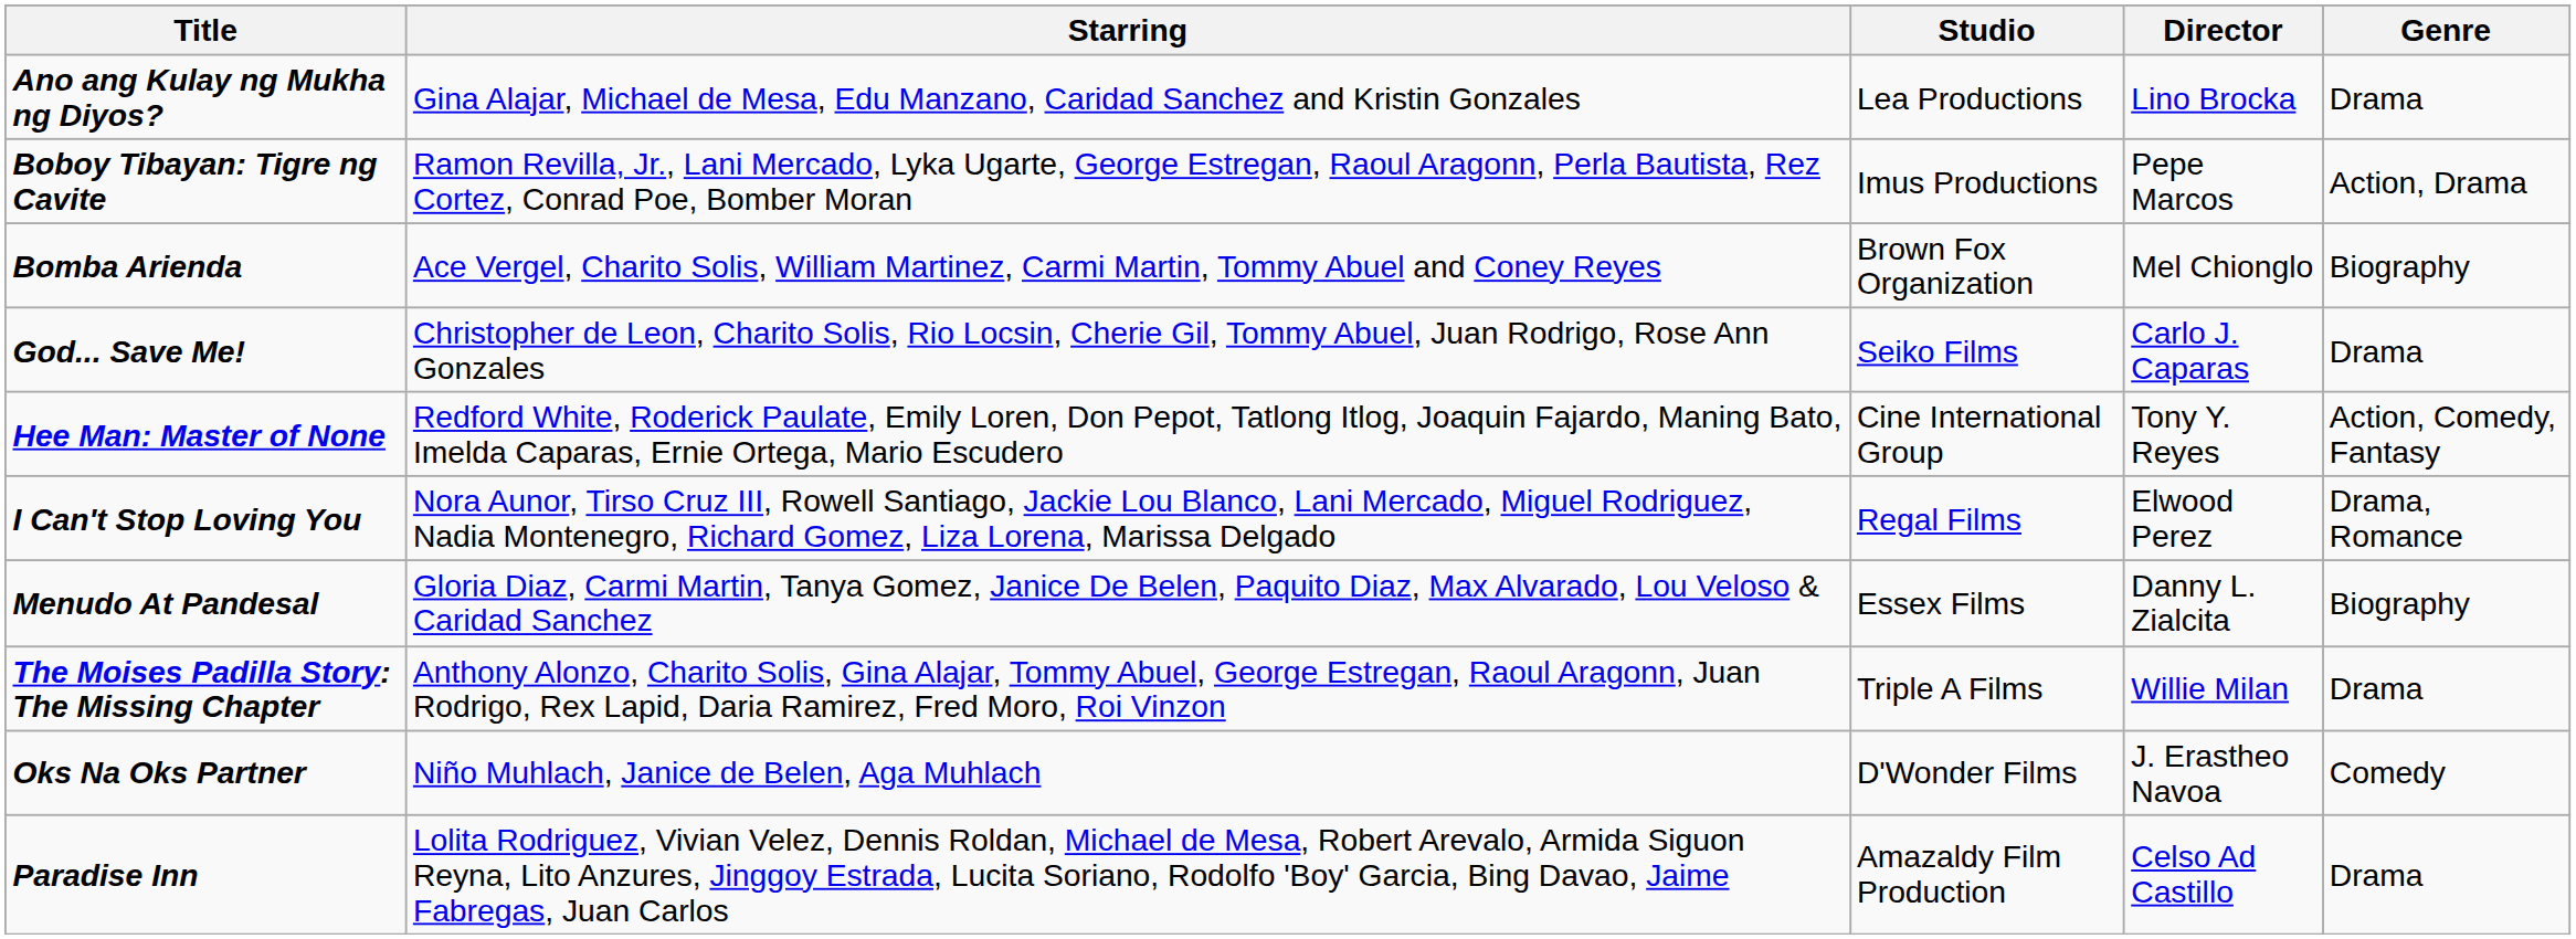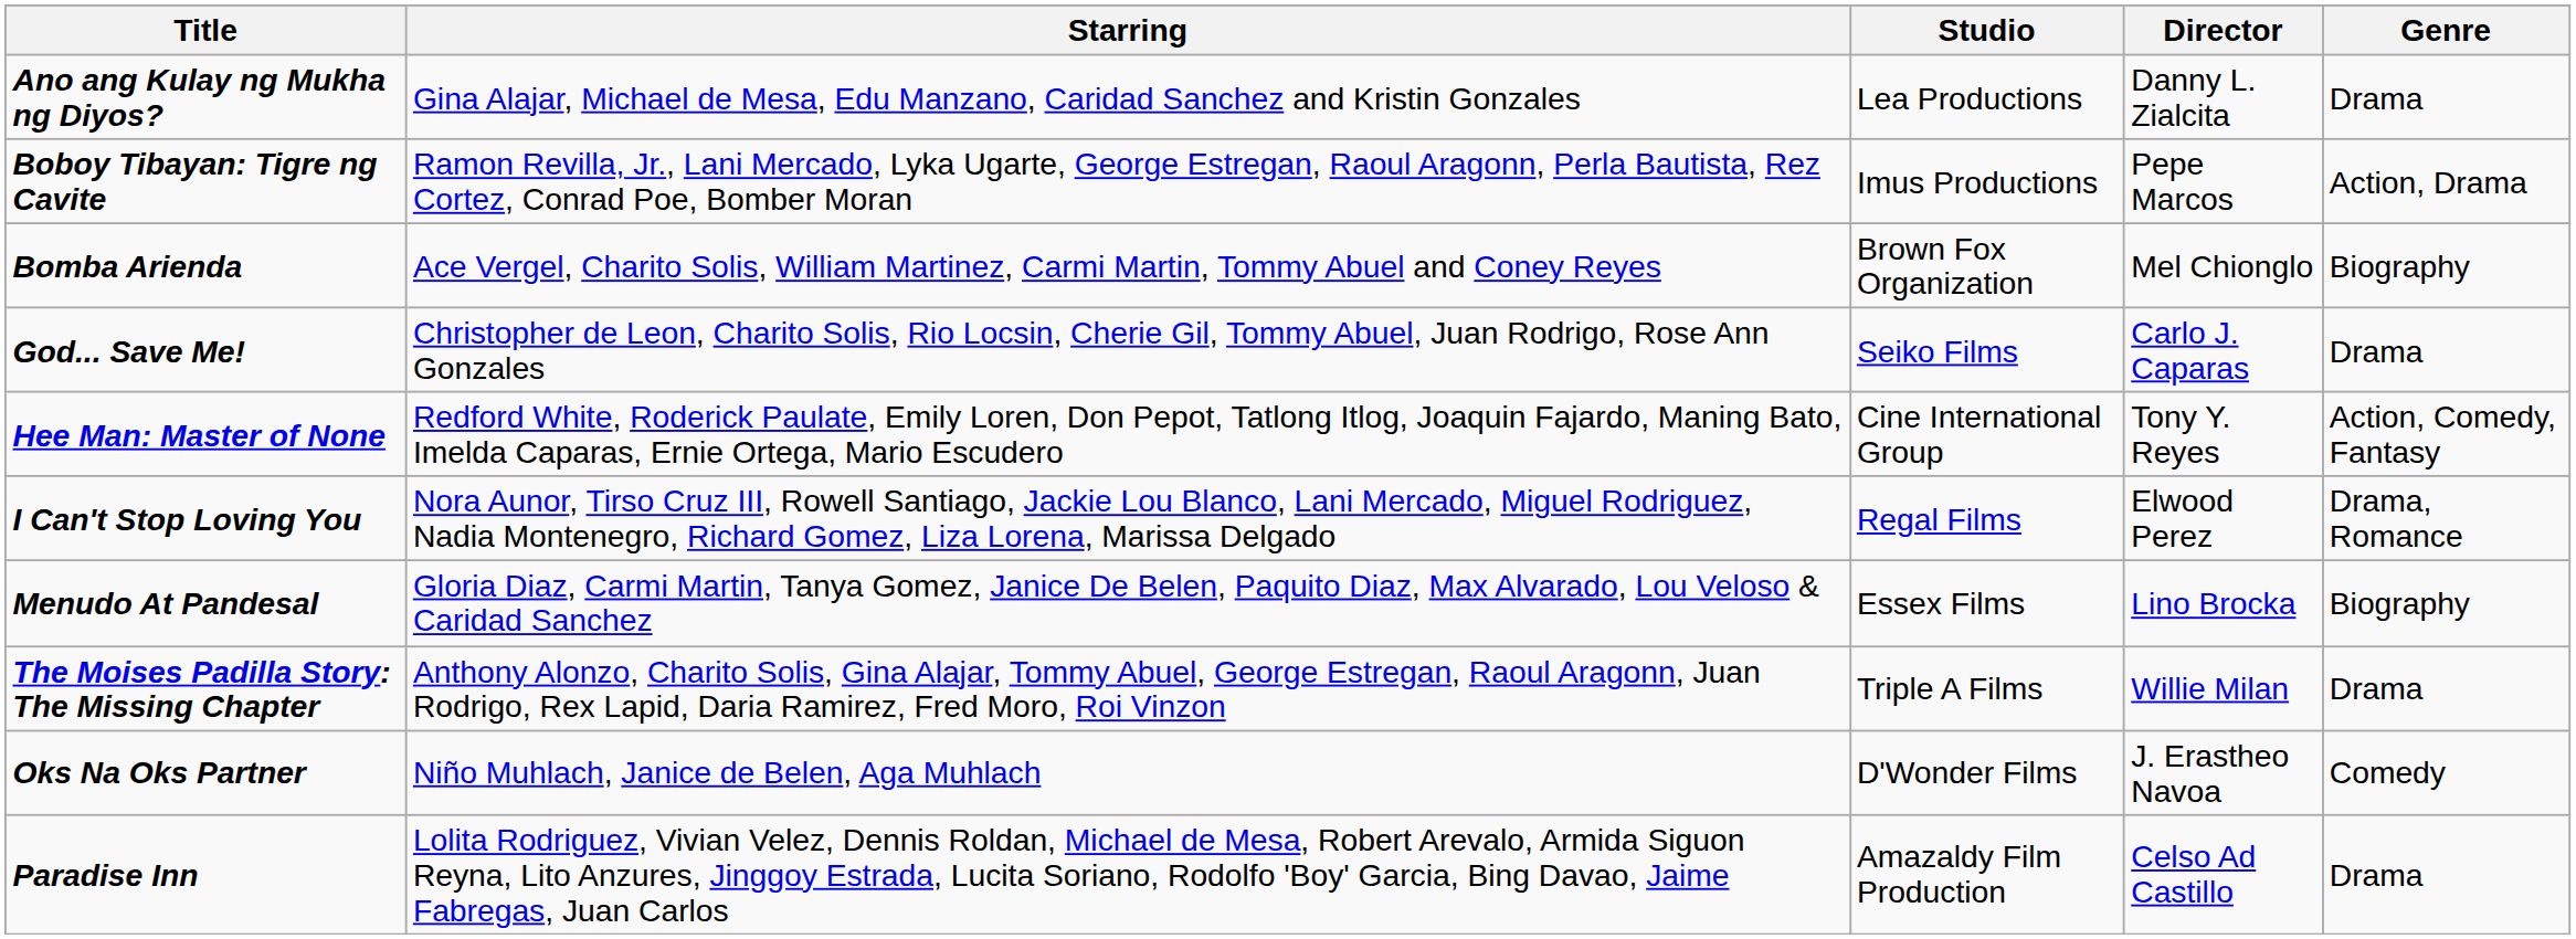Ano ang Kulay ng Mukha ng Diyos? | Director: Lino Brocka -> Danny L. Zialcita
Menudo At Pandesal | Director: Danny L. Zialcita -> Lino Brocka
